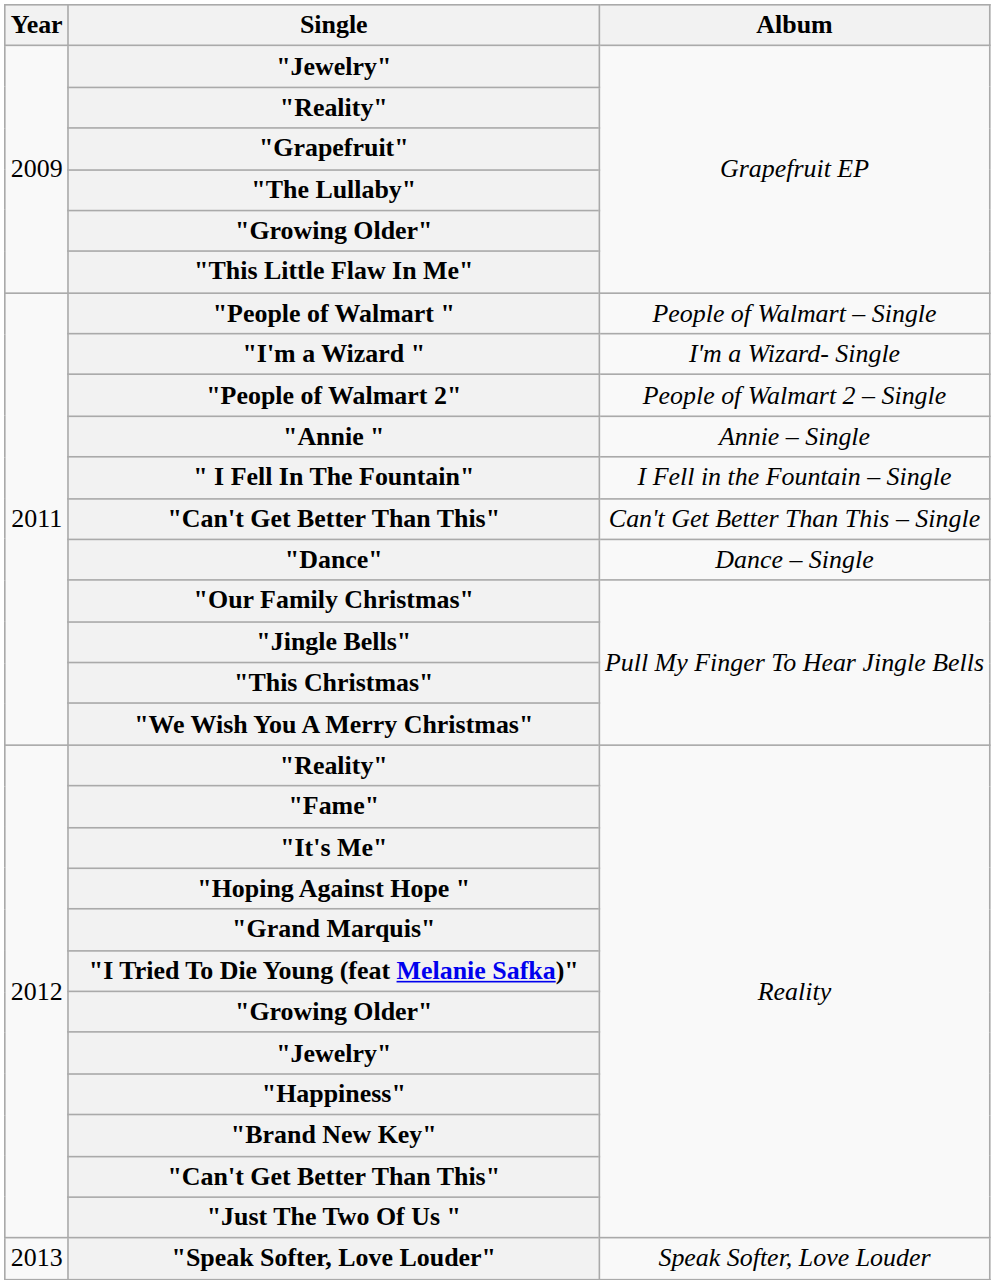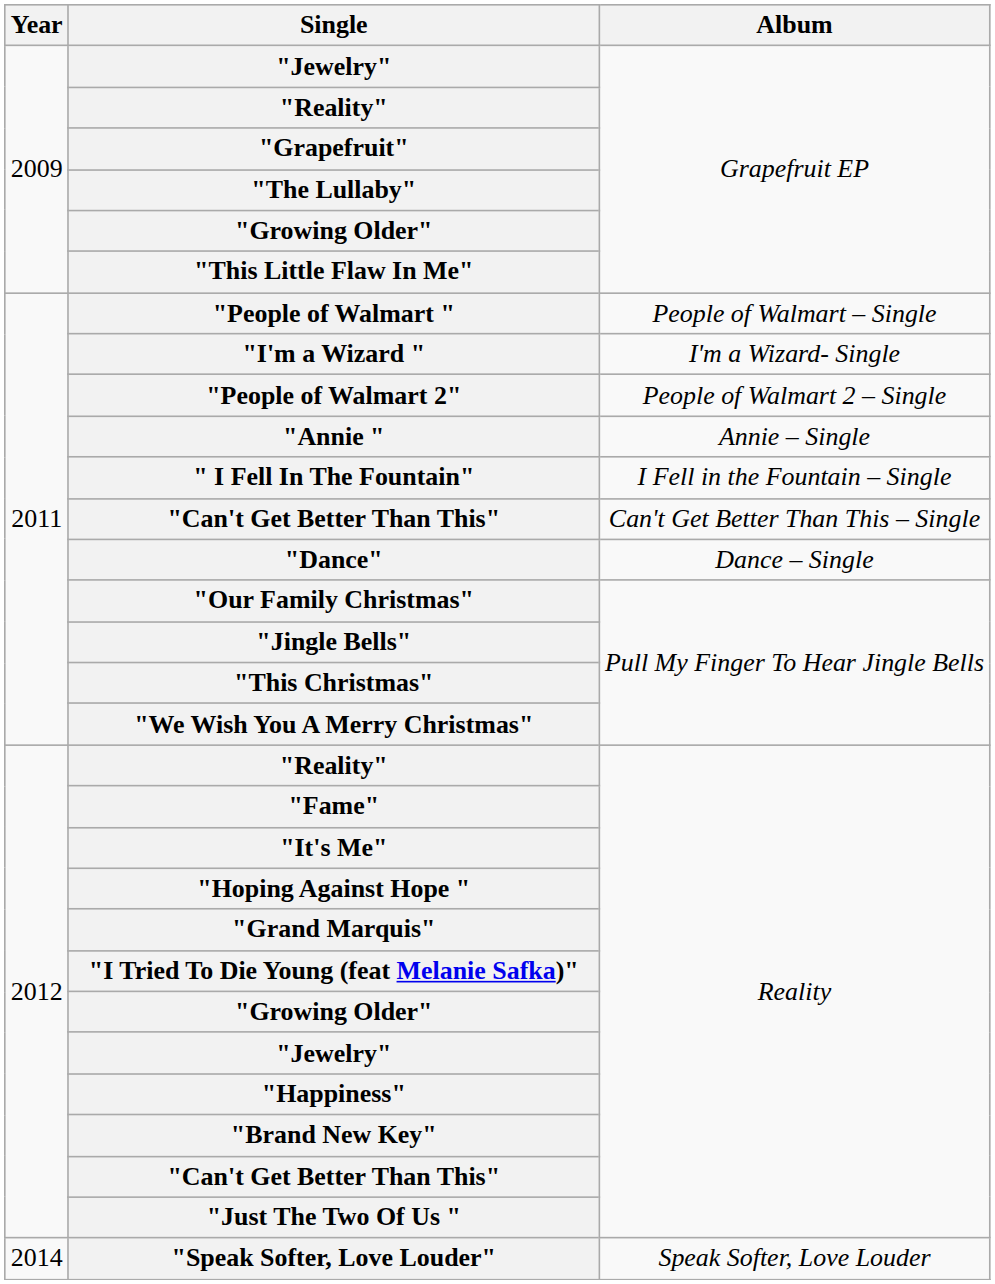"Speak Softer, Love Louder" | Year: 2013 -> 2014
